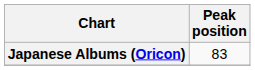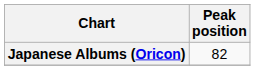Japanese Albums (Oricon) | Peak position: 83 -> 82
